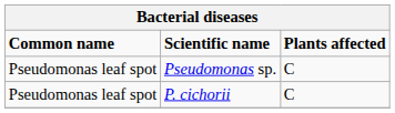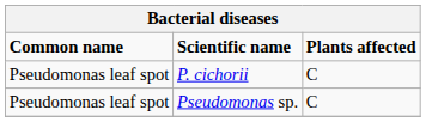rows swapped: Pseudomonas sp. <-> P. cichorii
